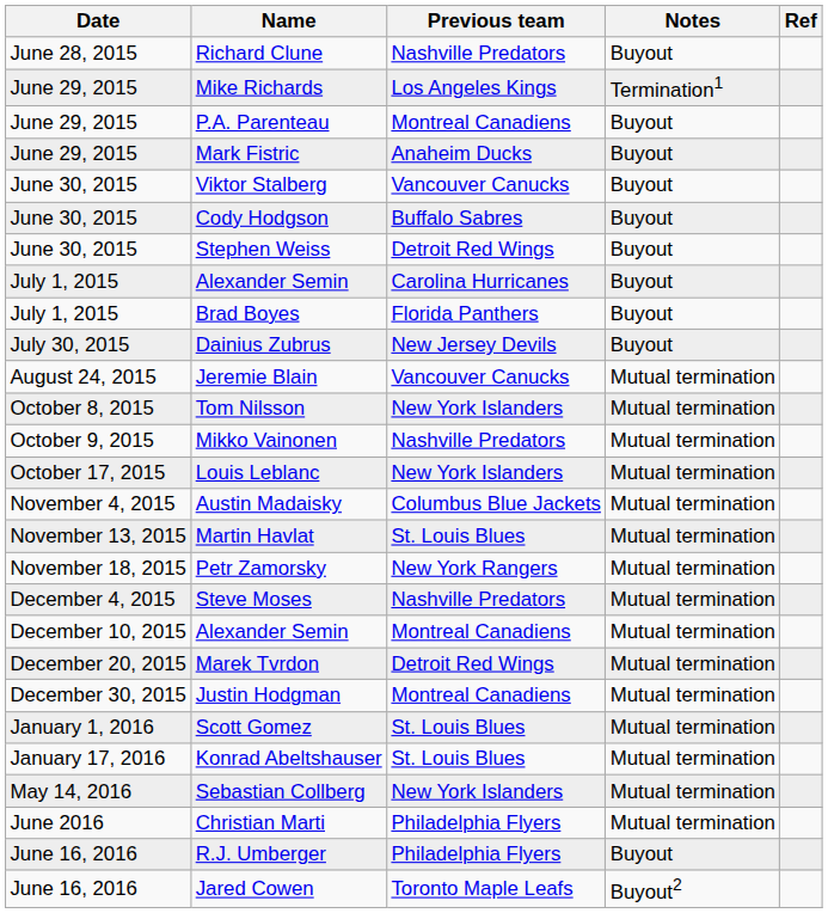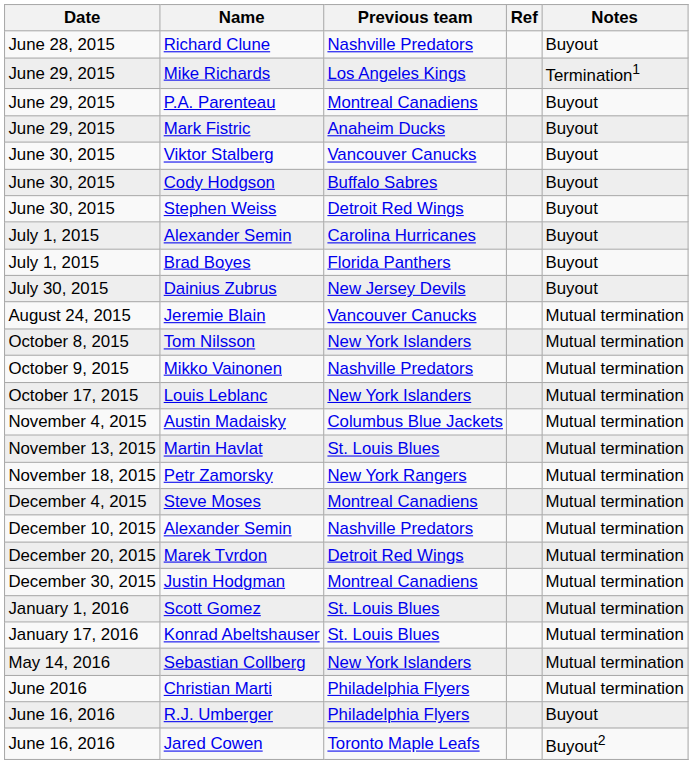columns swapped: Notes <-> Ref
Steve Moses | Previous team: Nashville Predators -> Montreal Canadiens
December 10, 2015 / Alexander Semin | Previous team: Montreal Canadiens -> Nashville Predators
